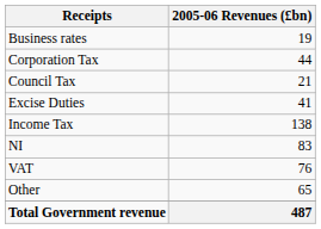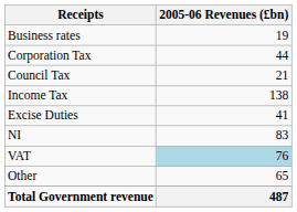rows swapped: Excise Duties <-> Income Tax
VAT | 2005-06 Revenues (£bn): no background -> lightblue background
